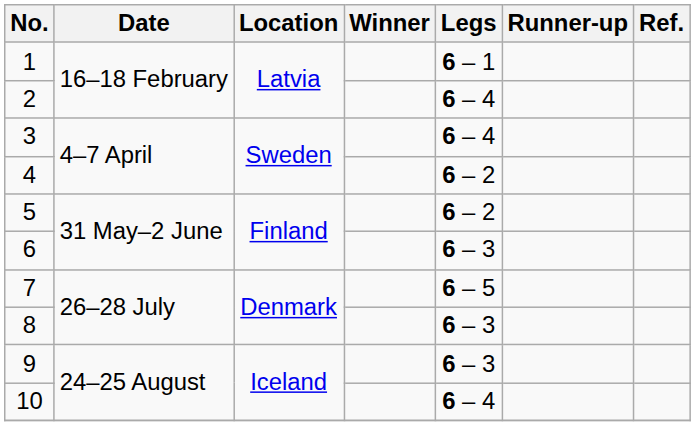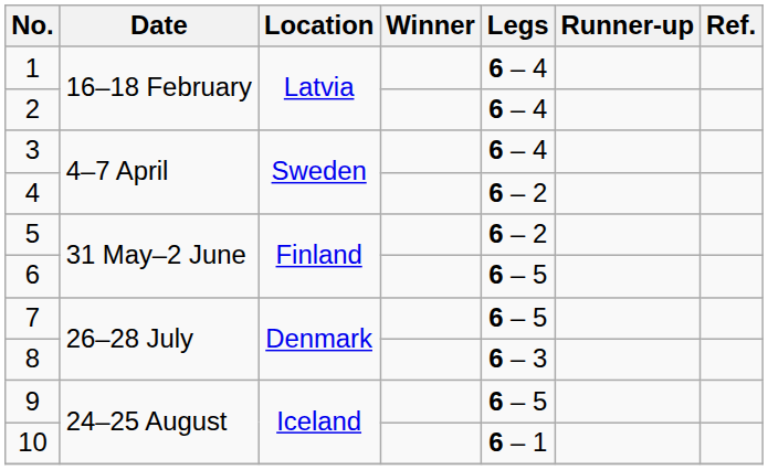1 | Legs: 6 – 1 -> 6 – 4
6 | Legs: 6 – 3 -> 6 – 5
9 | Legs: 6 – 3 -> 6 – 5
10 | Legs: 6 – 4 -> 6 – 1
